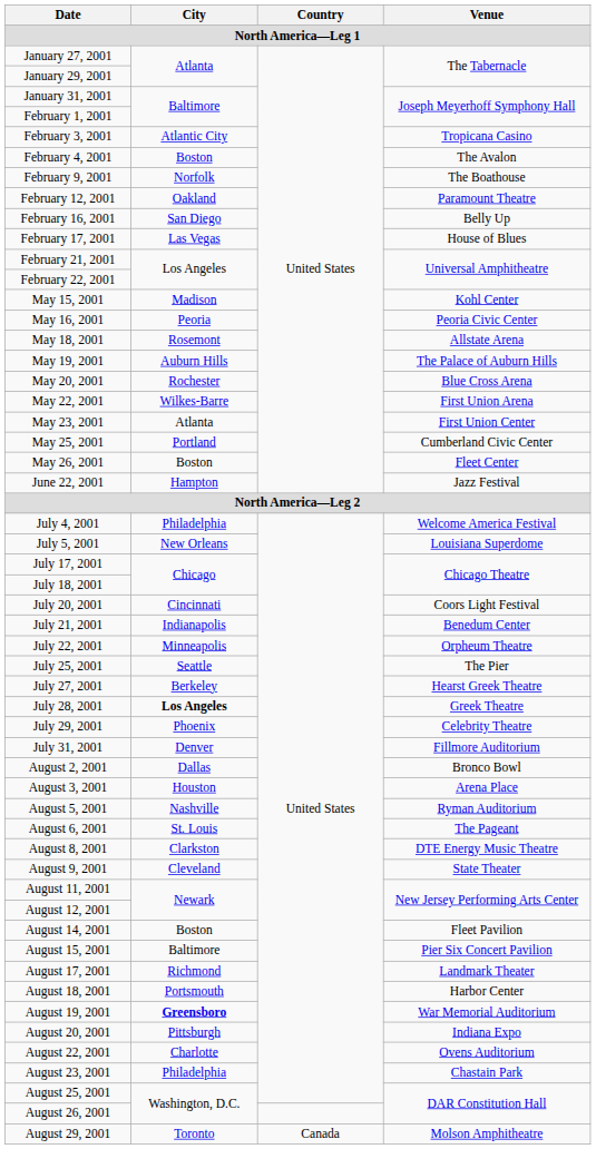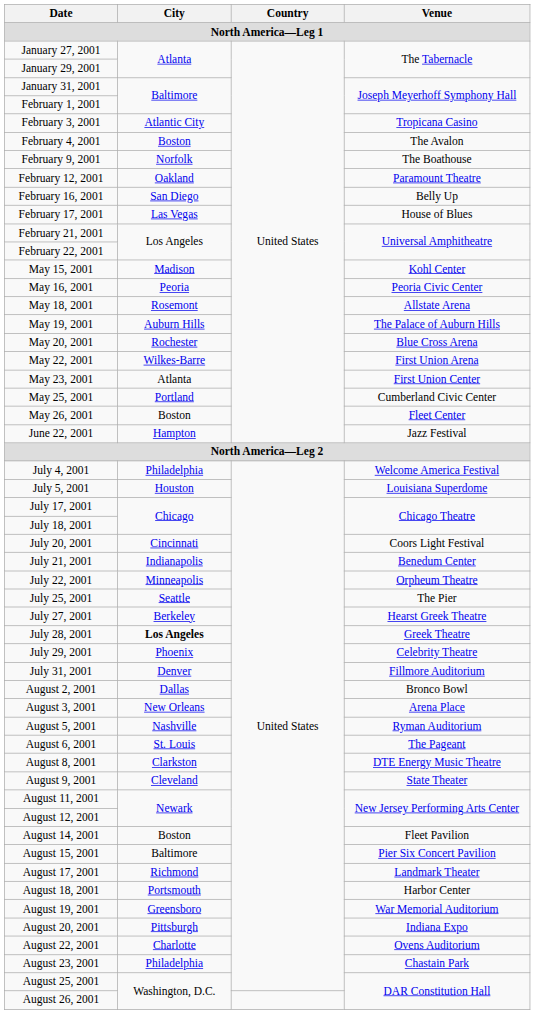July 5, 2001 | City: New Orleans -> Houston
August 3, 2001 | City: Houston -> New Orleans
August 19, 2001 | City: bold -> normal
- row: August 29, 2001 | Toronto | Canada | Molson Amphitheatre
